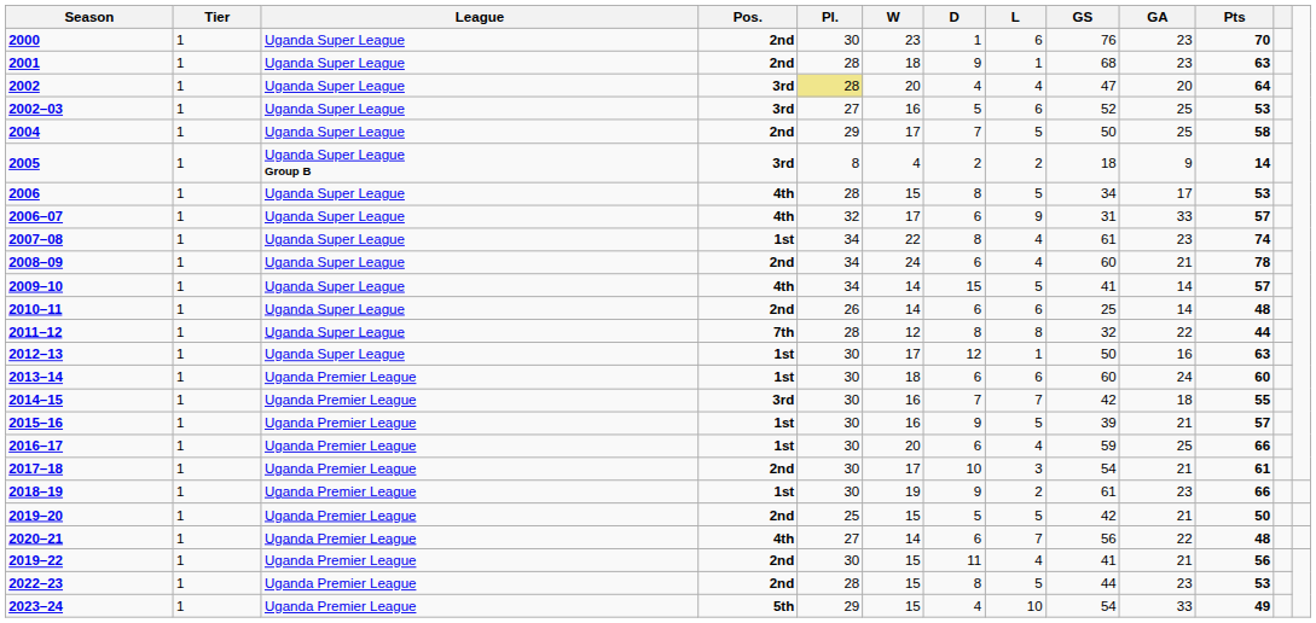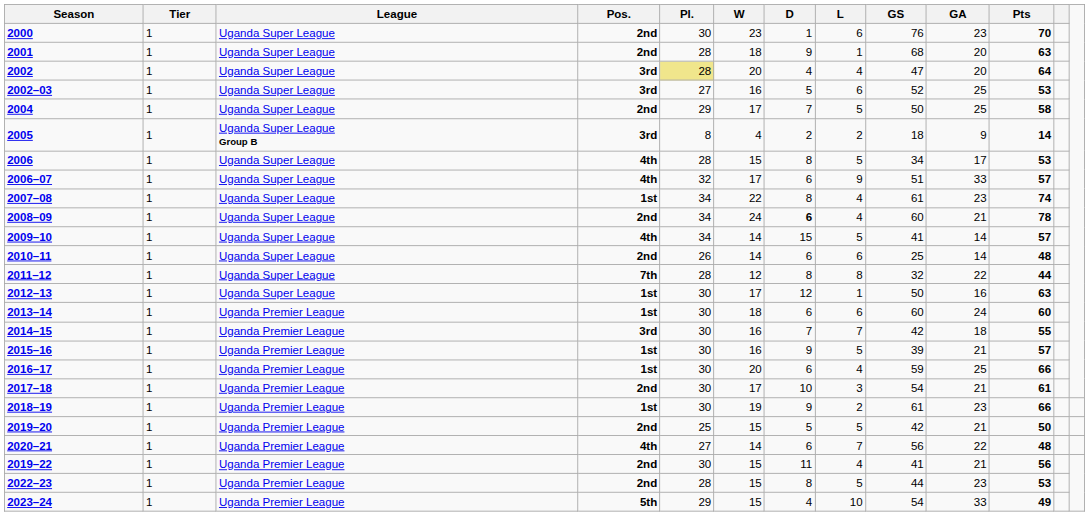2001 | GA: 23 -> 20
2006–07 | GS: 31 -> 51
2008–09 | D: normal -> bold
